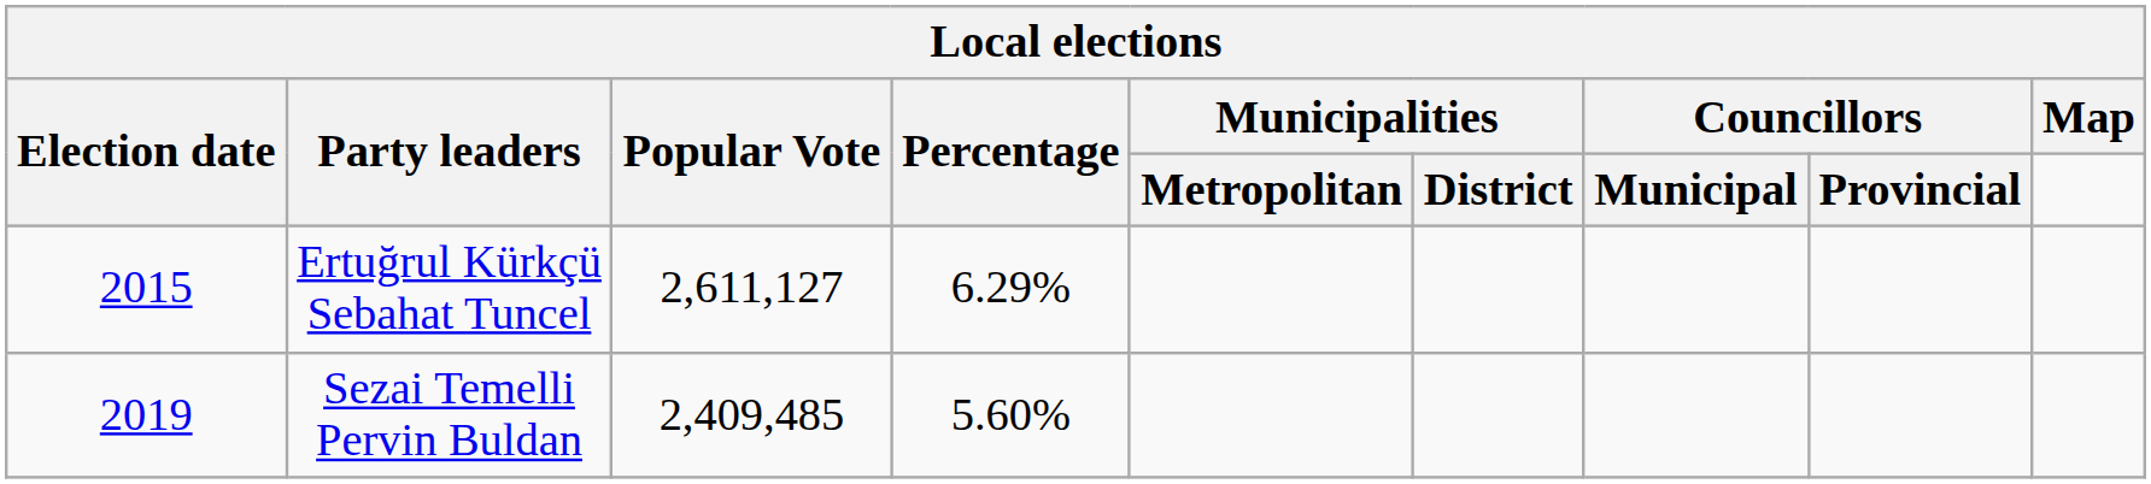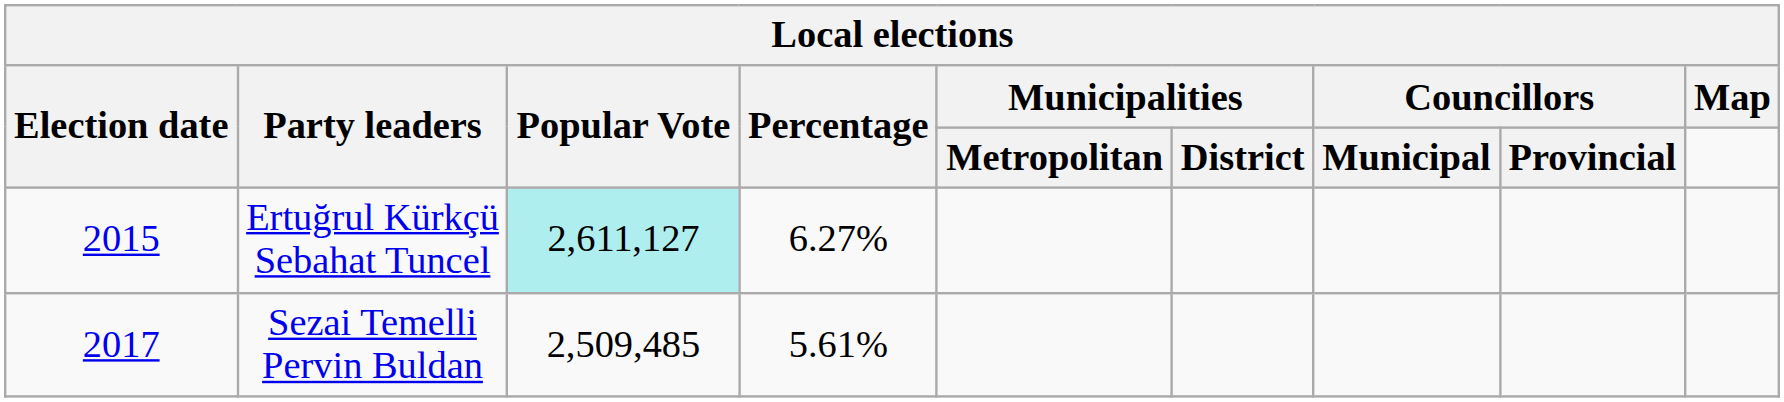Ertuğrul Kürkçü Sebahat Tuncel | Local elections / Popular Vote: no background -> paleturquoise background
Ertuğrul Kürkçü Sebahat Tuncel | Local elections / Percentage: 6.29% -> 6.27%
Sezai Temelli Pervin Buldan | Local elections / Election date: 2019 -> 2017
Sezai Temelli Pervin Buldan | Local elections / Popular Vote: 2,409,485 -> 2,509,485
Sezai Temelli Pervin Buldan | Local elections / Percentage: 5.60% -> 5.61%
